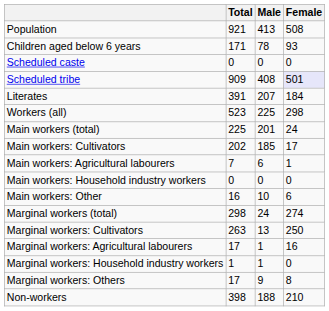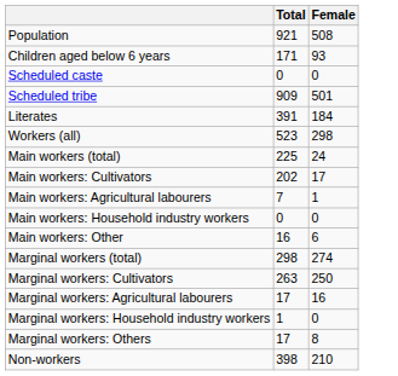- column: Male | 413 | 78 | 0 | 408 | 207 | 225 | 201 | 185 | 6 | 0 | 10 | 24 | 13 | 1 | 1 | 9 | 188
Scheduled tribe | Female: lavender background -> no background
